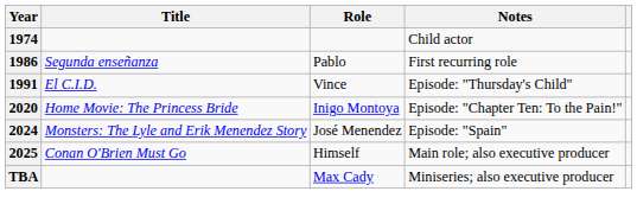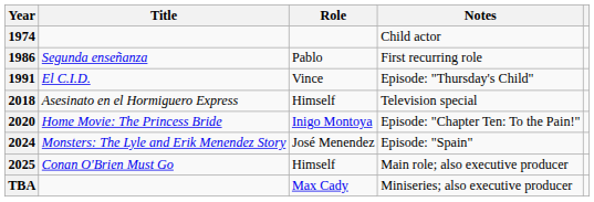+ row: 2018 | Asesinato en el Hormiguero Express | Himself | Television special
